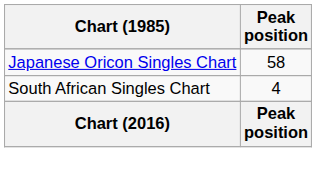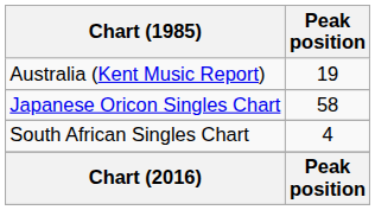+ row: Australia (Kent Music Report) | 19
